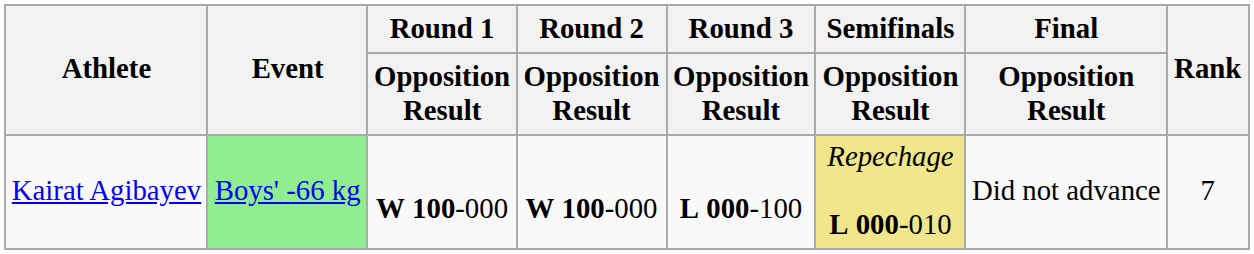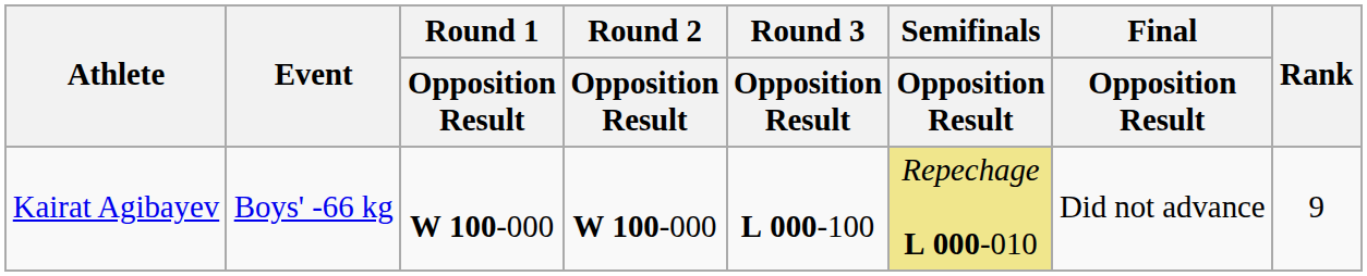Kairat Agibayev | Event: lightgreen background -> no background
Kairat Agibayev | Rank: 7 -> 9
